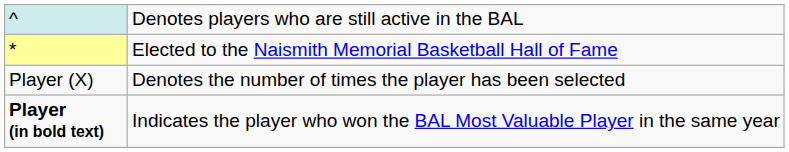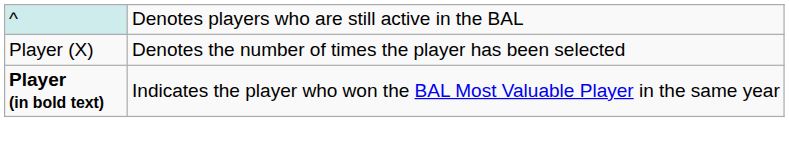- row: * | Elected to the Naismith Memorial Basketball Hall of Fame
